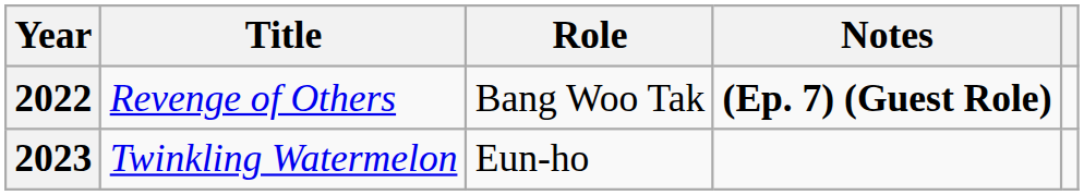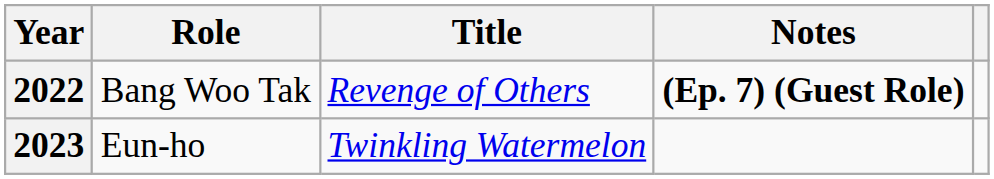columns swapped: Title <-> Role
